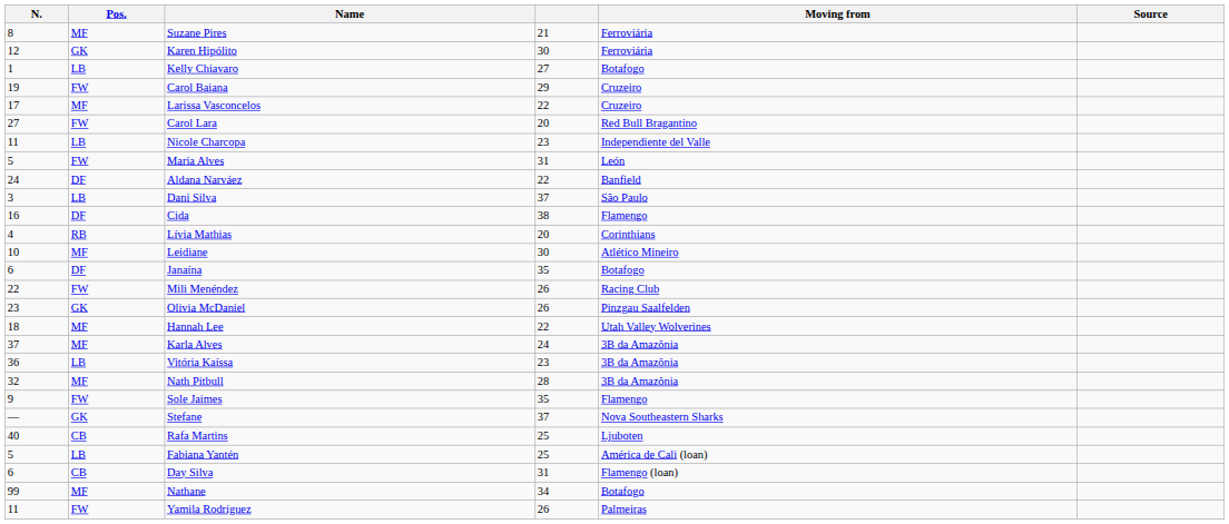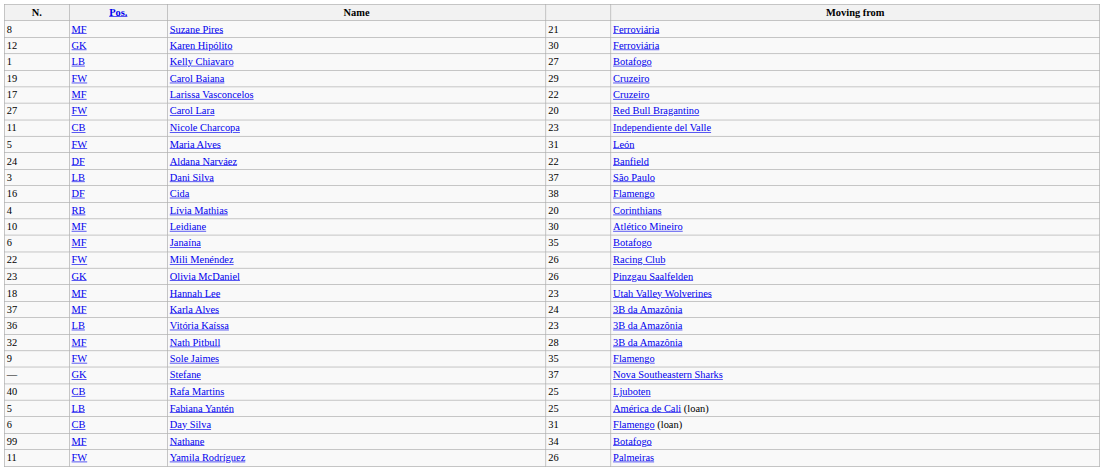- column: Source
Nicole Charcopa | Pos.: LB -> CB
Janaína | Pos.: DF -> MF
Hannah Lee | column 4: 22 -> 23
